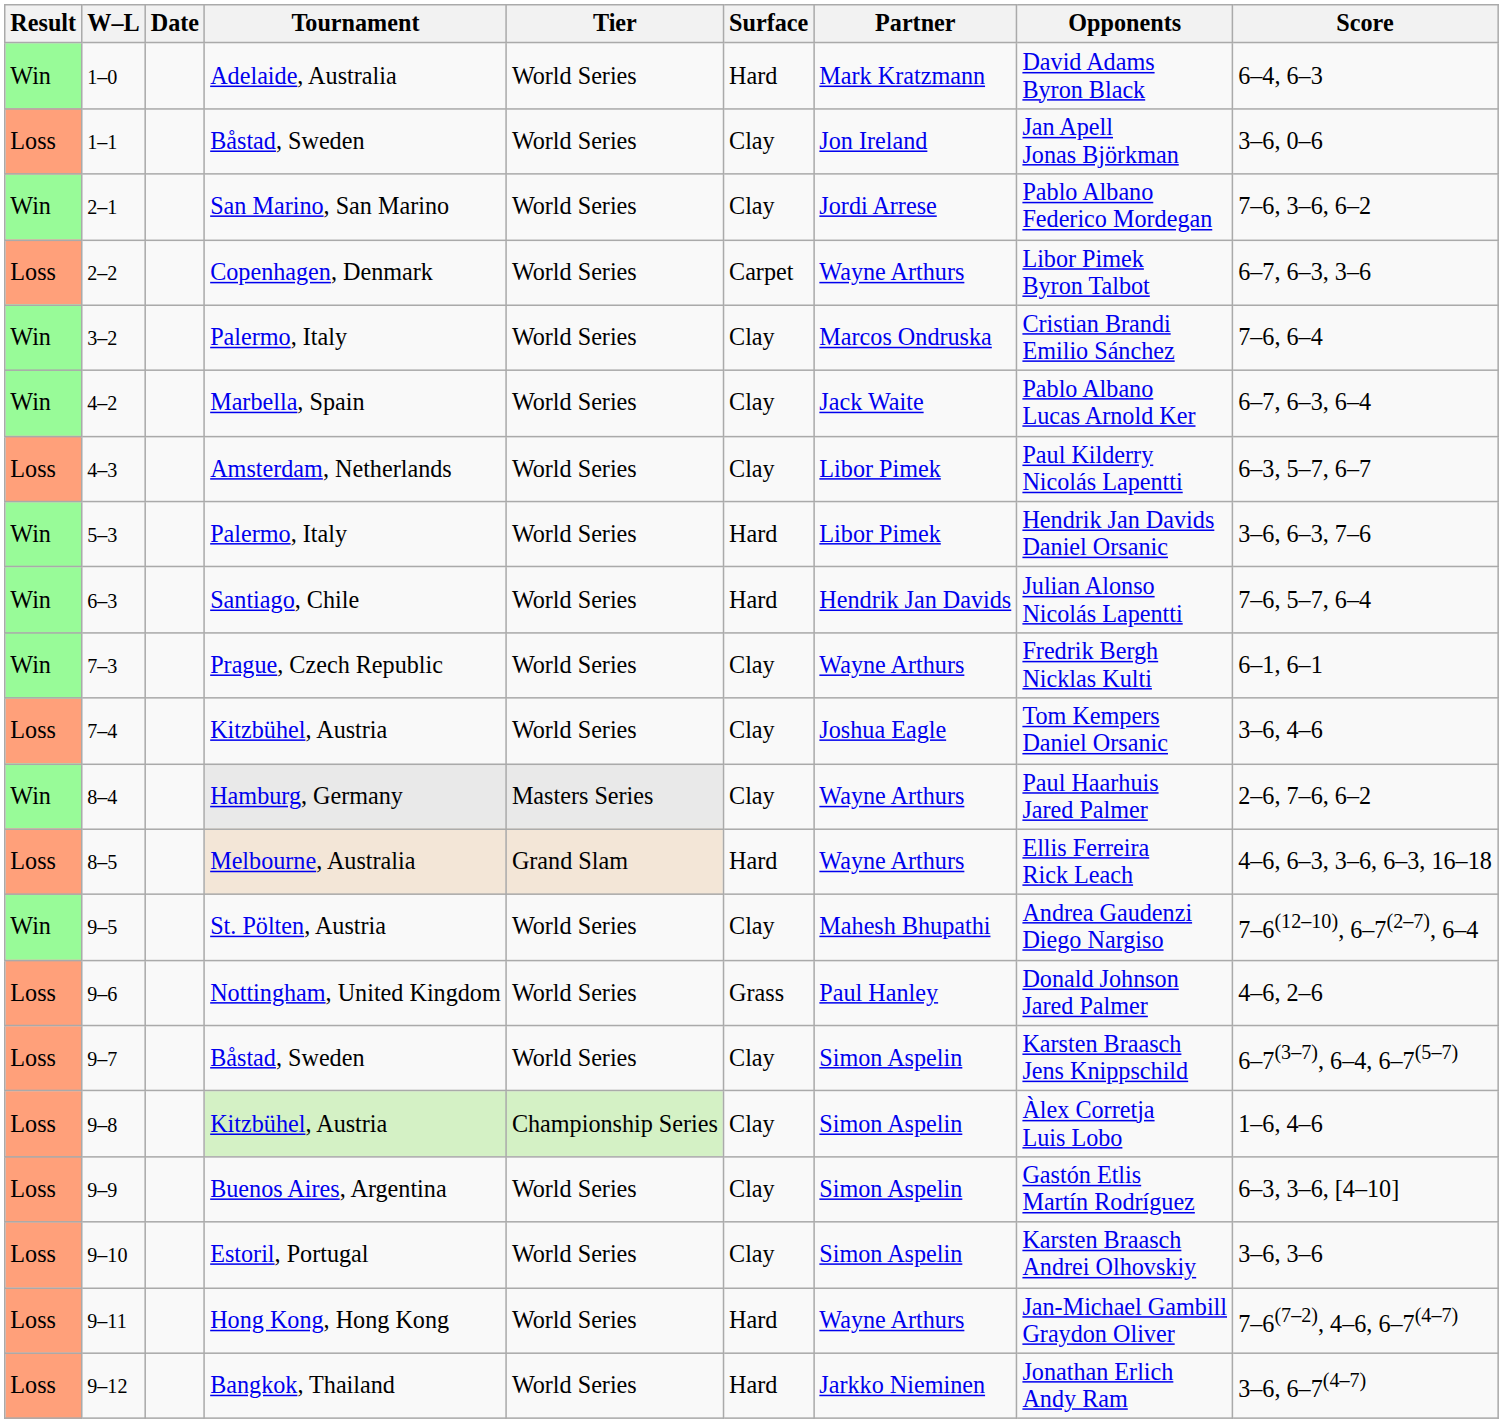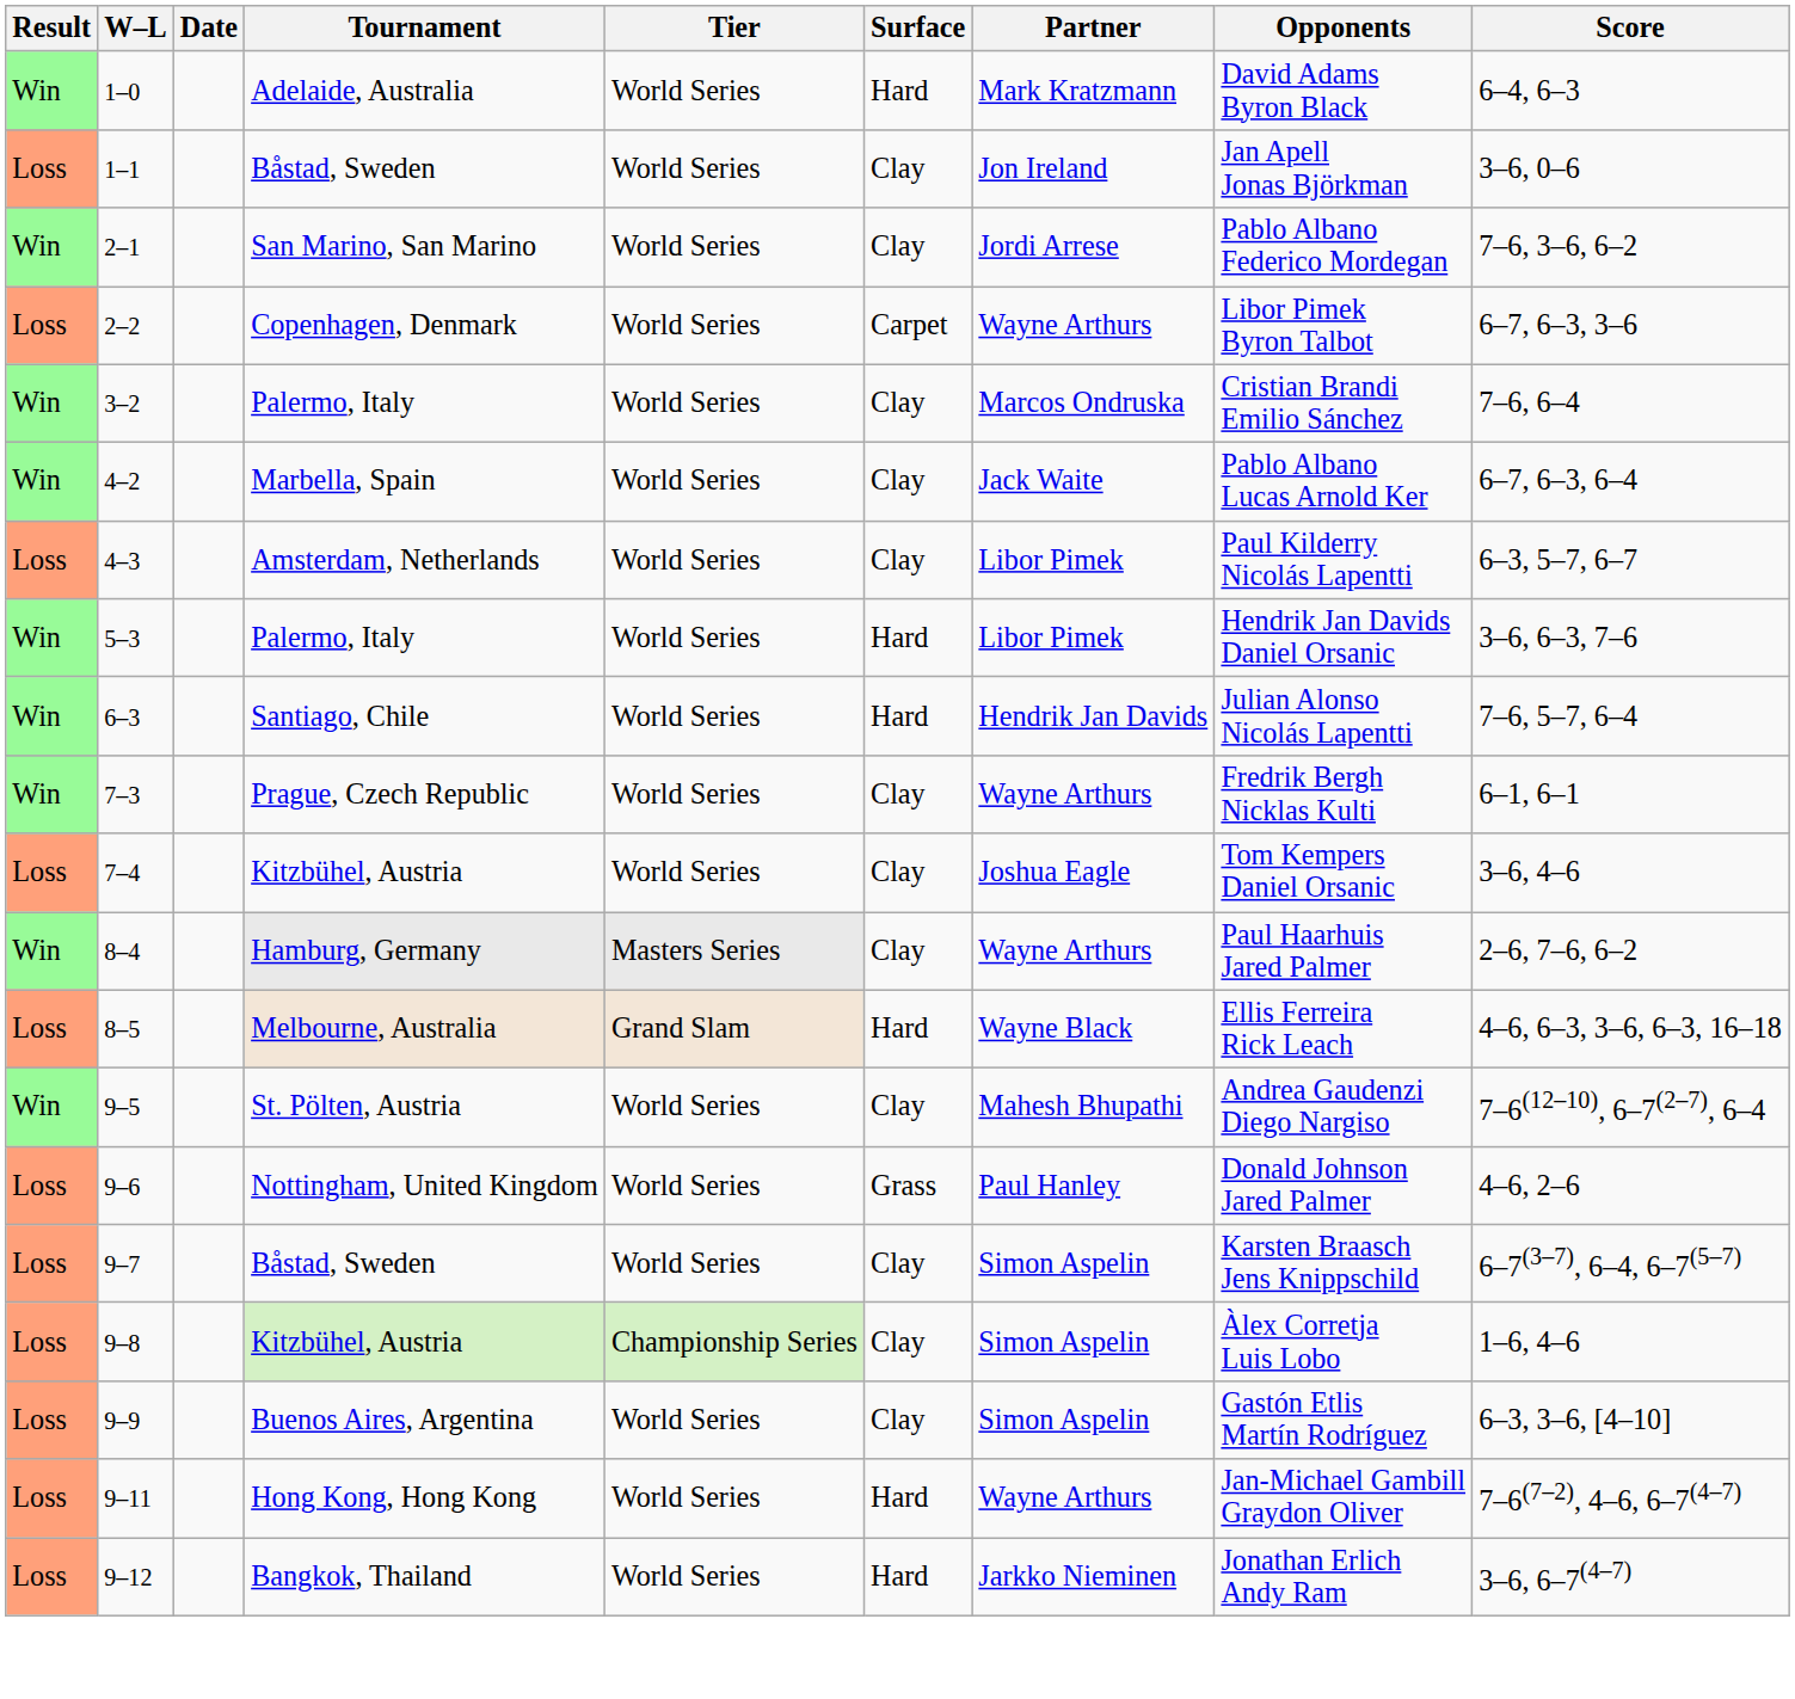8–5 | Partner: Wayne Arthurs -> Wayne Black
- row: Loss | 9–10 | Estoril, Portugal | World Series | Clay | Simon Aspelin | Karsten Braasch Andrei Olhovskiy | 3–6, 3–6
